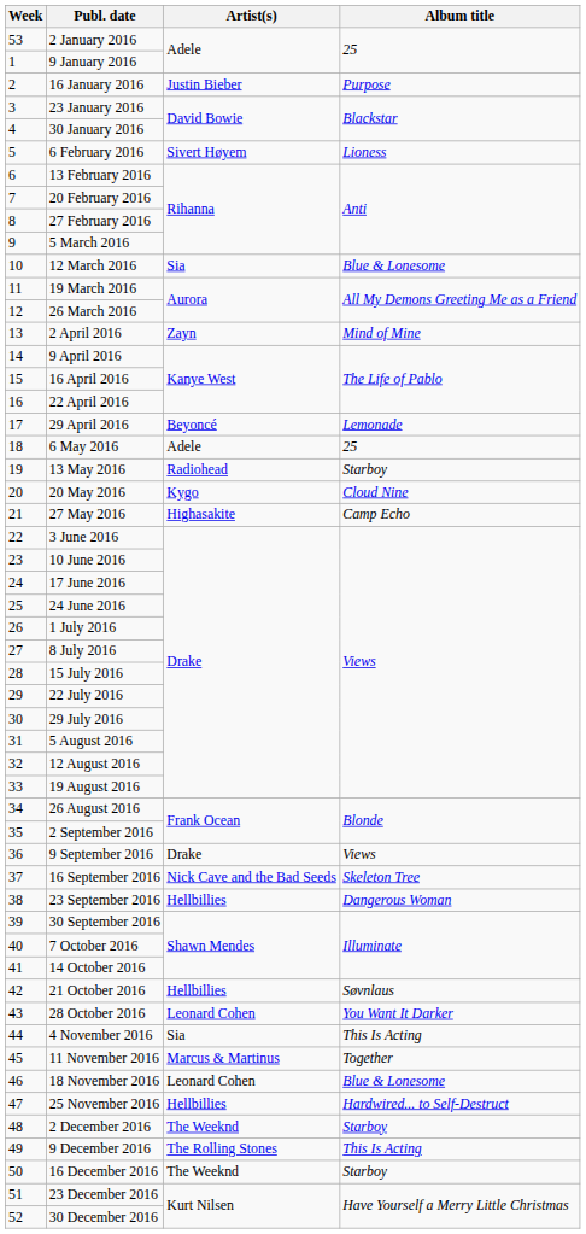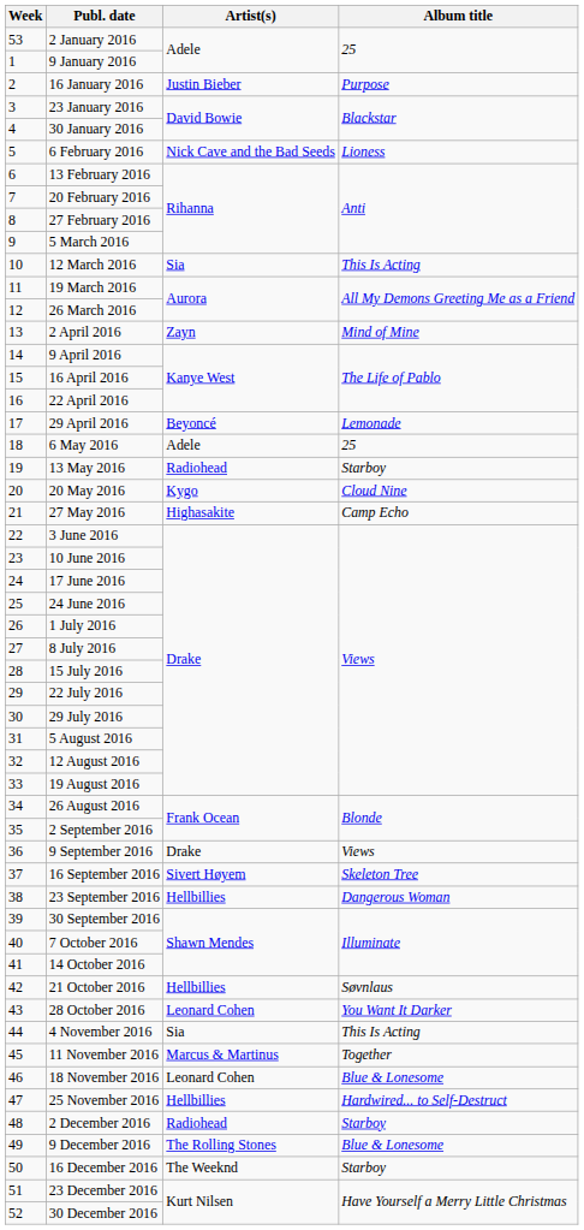6 February 2016 | Artist(s): Sivert Høyem -> Nick Cave and the Bad Seeds
12 March 2016 | Album title: Blue & Lonesome -> This Is Acting
16 September 2016 | Artist(s): Nick Cave and the Bad Seeds -> Sivert Høyem
2 December 2016 | Artist(s): The Weeknd -> Radiohead
9 December 2016 | Album title: This Is Acting -> Blue & Lonesome
